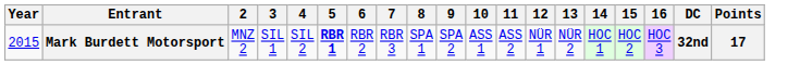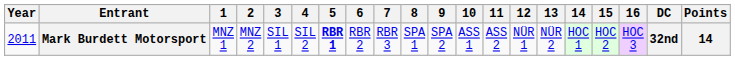+ column: 1 | MNZ 1
Mark Burdett Motorsport | Year: 2015 -> 2011
Mark Burdett Motorsport | Points: 17 -> 14
